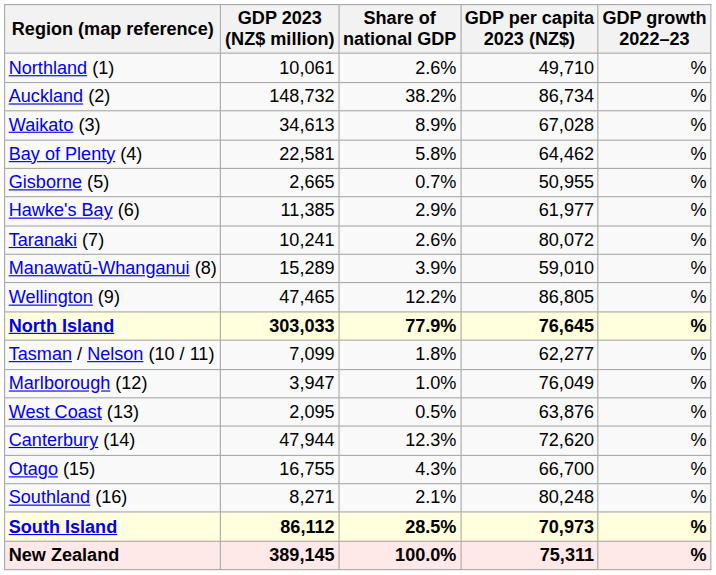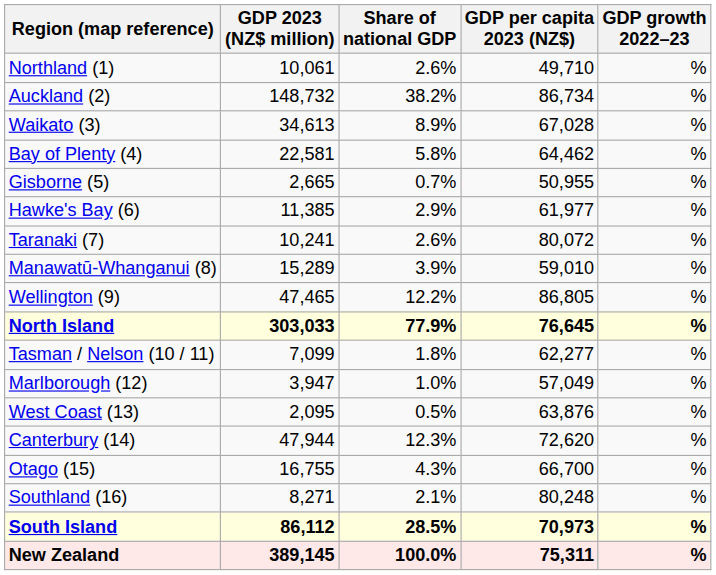Marlborough (12) | GDP per capita 2023 (NZ$): 76,049 -> 57,049
